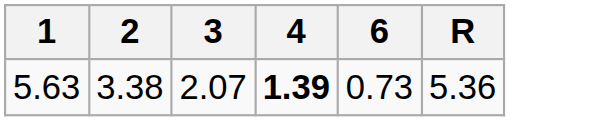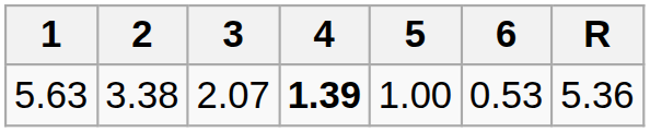+ column: 5 | 1.00
5.63 | 6: 0.73 -> 0.53
